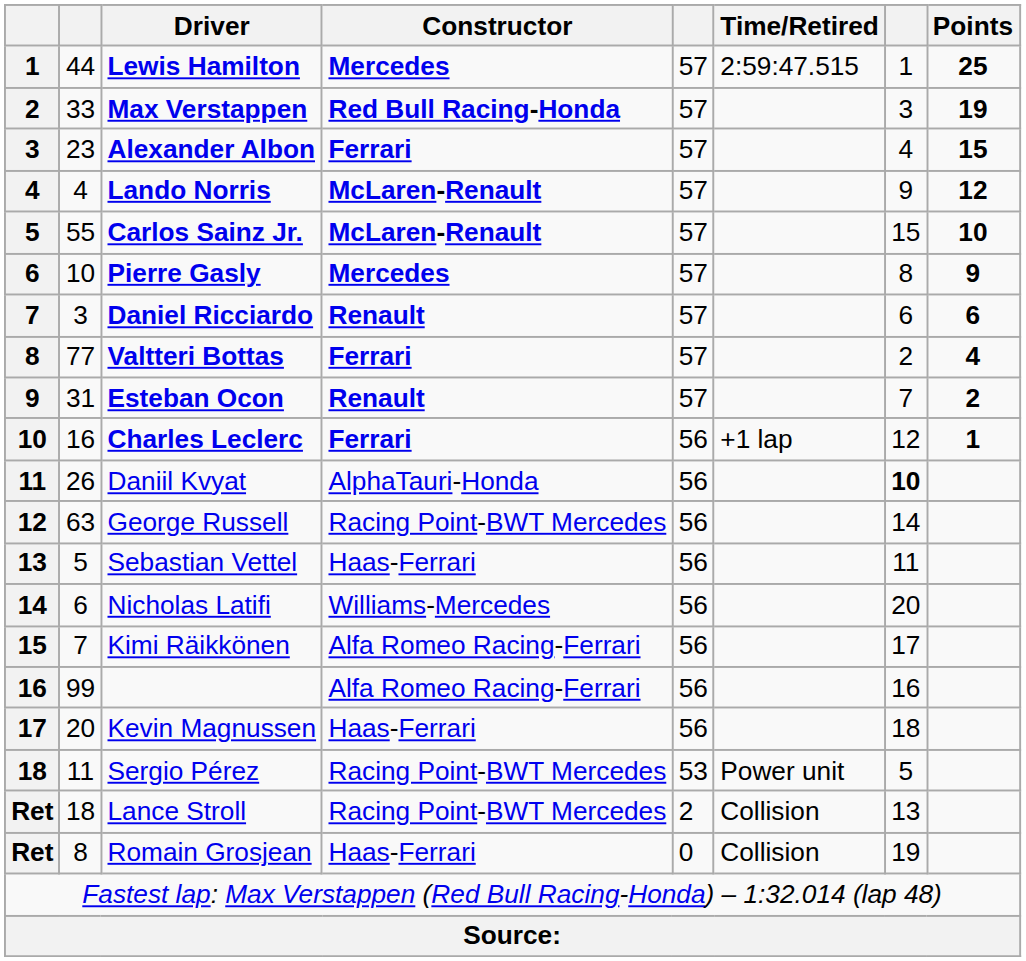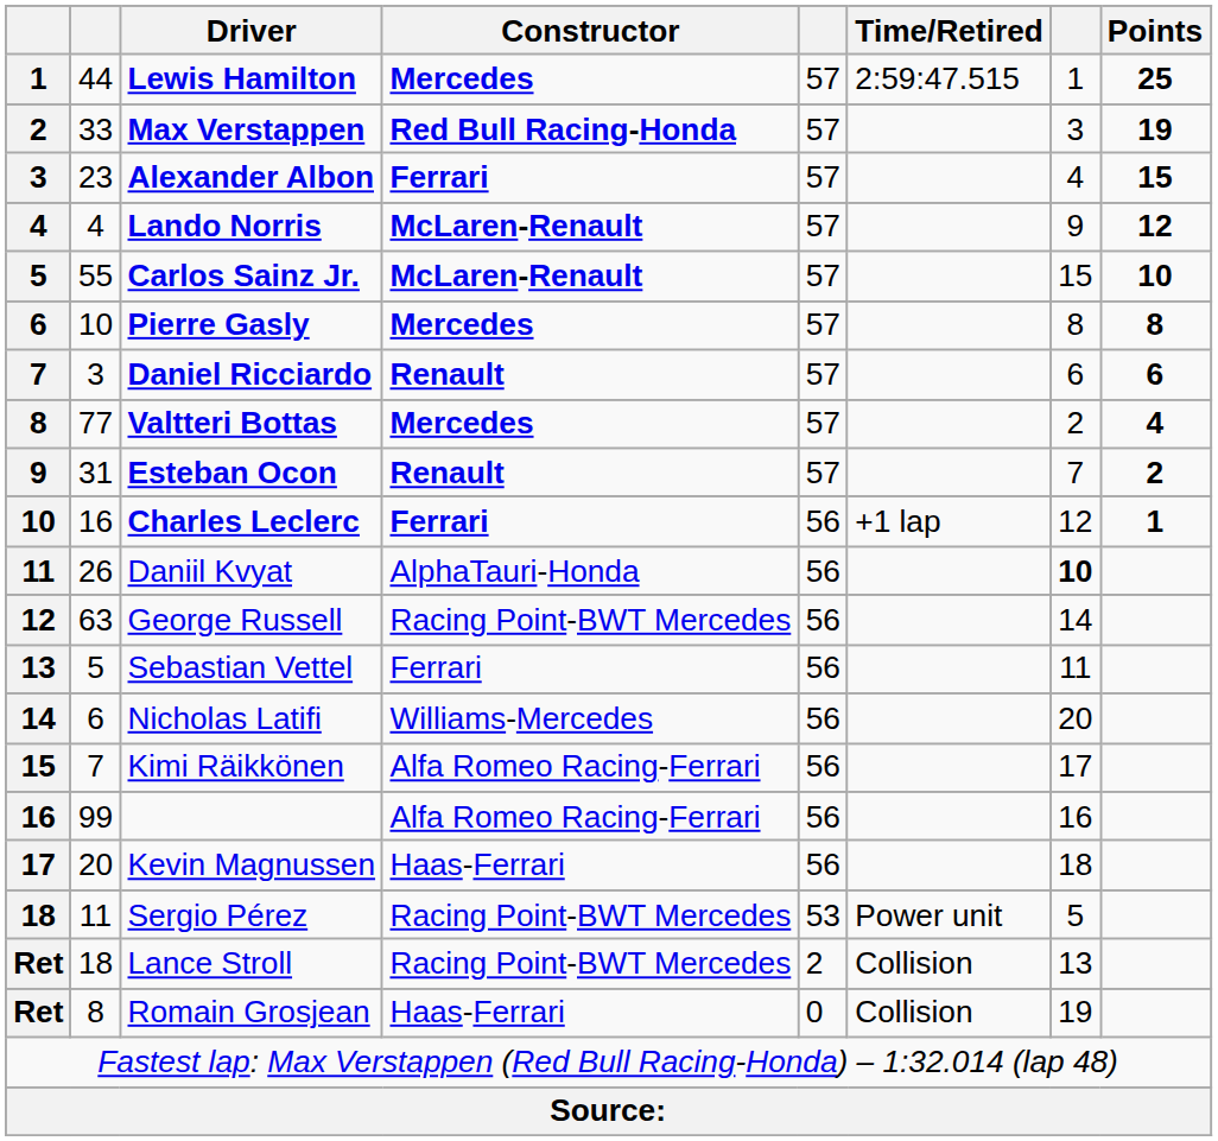Pierre Gasly | Points: 9 -> 8
Valtteri Bottas | Constructor: Ferrari -> Mercedes
Sebastian Vettel | Constructor: Haas-Ferrari -> Ferrari
